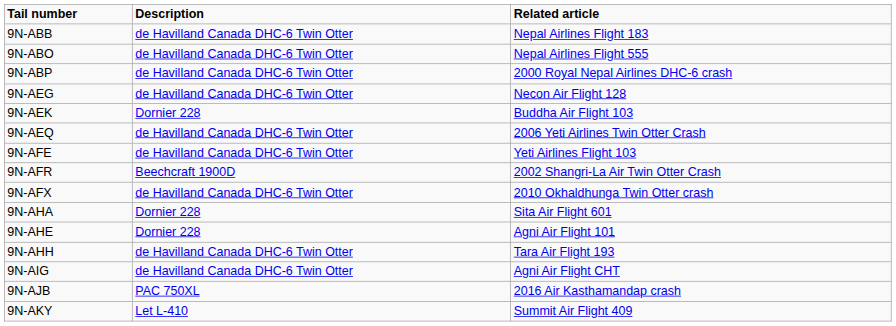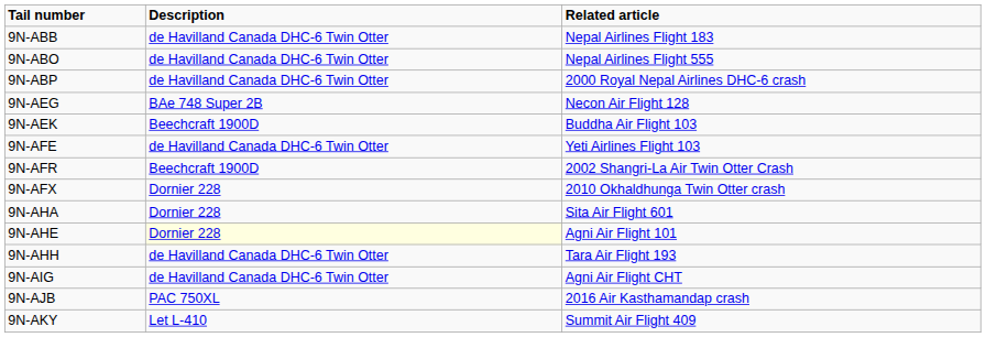9N-AEG | Description: de Havilland Canada DHC-6 Twin Otter -> BAe 748 Super 2B
9N-AEK | Description: Dornier 228 -> Beechcraft 1900D
- row: 9N-AEQ | de Havilland Canada DHC-6 Twin Otter | 2006 Yeti Airlines Twin Otter Crash
9N-AFX | Description: de Havilland Canada DHC-6 Twin Otter -> Dornier 228
9N-AHE | Description: no background -> lightyellow background
